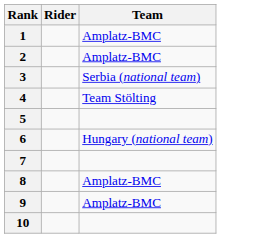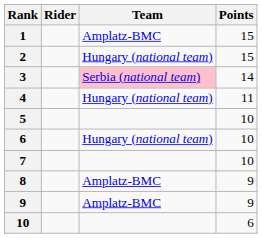+ column: Points | 15 | 15 | 14 | 11 | 10 | 10 | 10 | 9 | 9 | 6
2 | Team: Amplatz-BMC -> Hungary (national team)
3 | Team: no background -> pink background
4 | Team: Team Stölting -> Hungary (national team)
